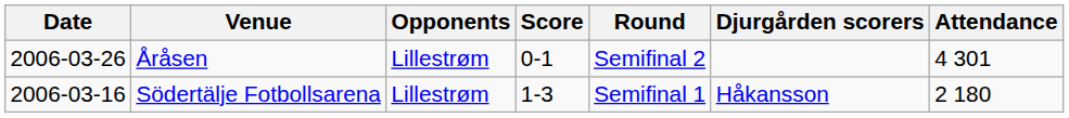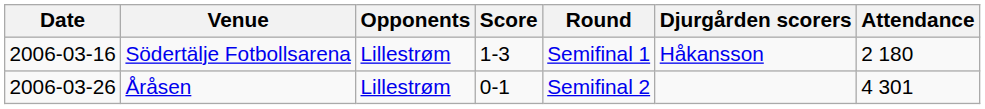rows swapped: Södertälje Fotbollsarena <-> Åråsen
